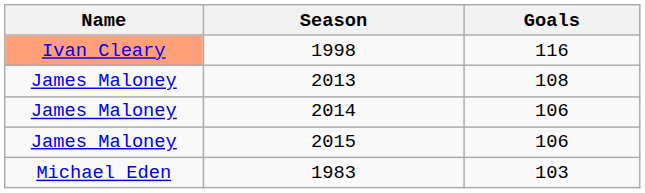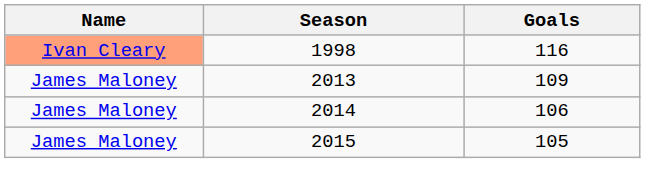2013 | Goals: 108 -> 109
2015 | Goals: 106 -> 105
- row: Michael Eden | 1983 | 103
